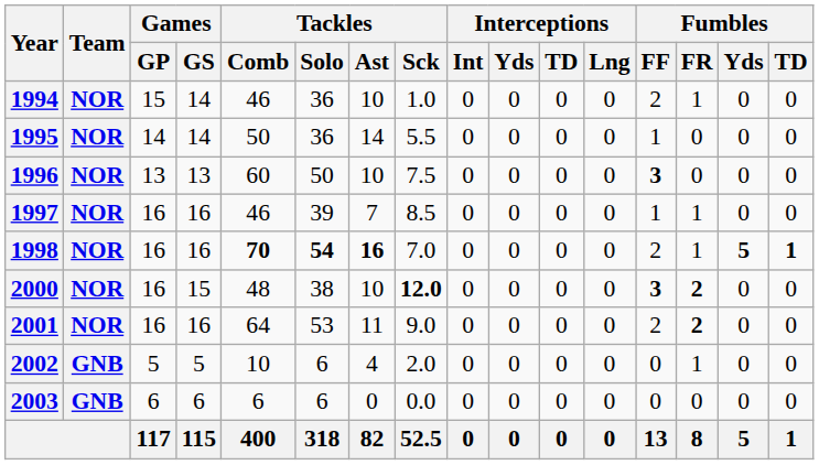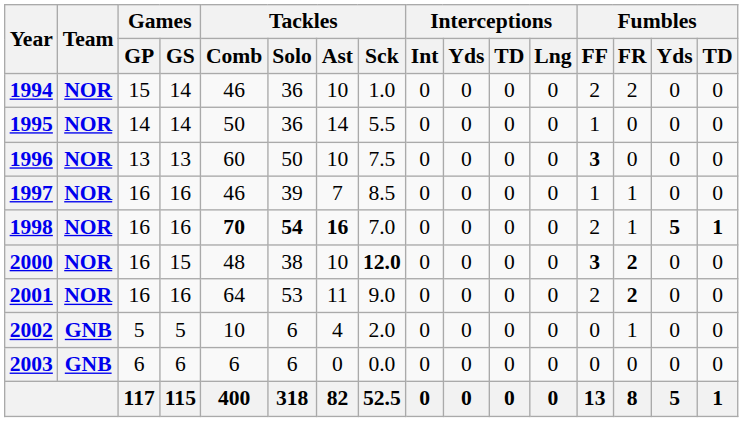1994 | Fumbles / FR: 1 -> 2
